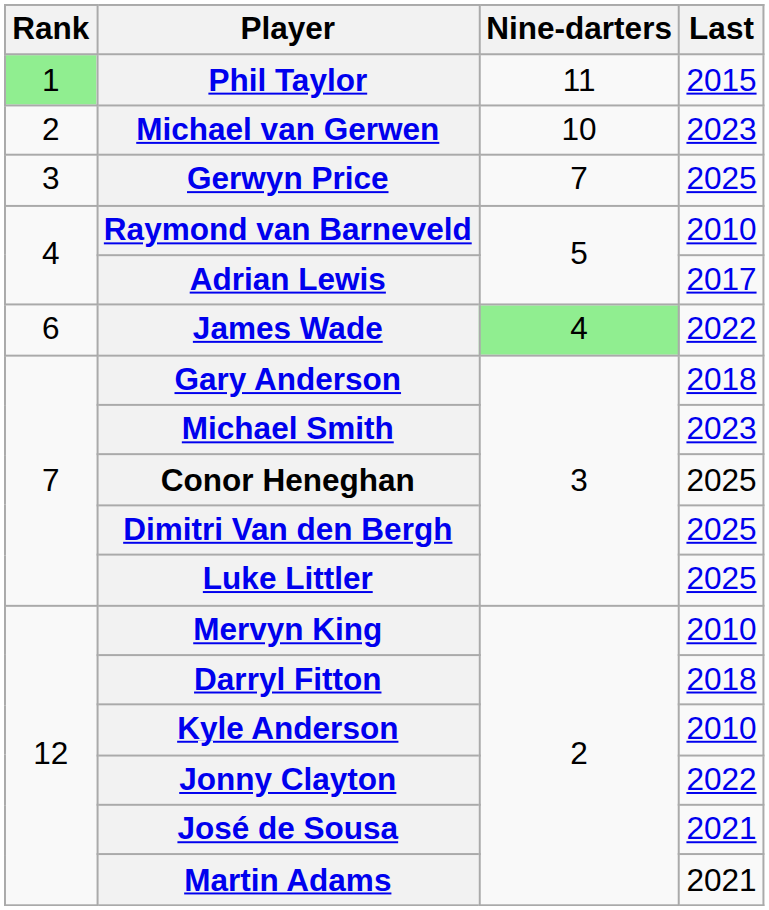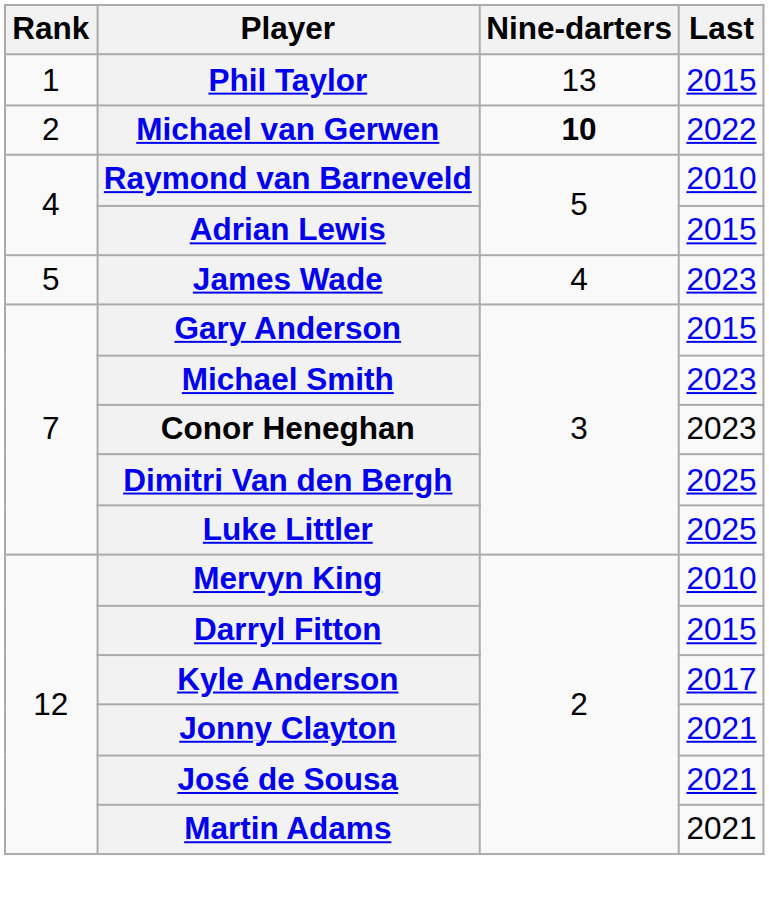Phil Taylor | Rank: lightgreen background -> no background
Phil Taylor | Nine-darters: 11 -> 13
Michael van Gerwen | Nine-darters: normal -> bold
Michael van Gerwen | Last: 2023 -> 2022
- row: 3 | Gerwyn Price | 7 | 2025
Adrian Lewis | Last: 2017 -> 2015
James Wade | Rank: 6 -> 5
James Wade | Nine-darters: lightgreen background -> no background
James Wade | Last: 2022 -> 2023
Gary Anderson | Last: 2018 -> 2015
Conor Heneghan | Last: 2025 -> 2023
Darryl Fitton | Last: 2018 -> 2015
Kyle Anderson | Last: 2010 -> 2017
Jonny Clayton | Last: 2022 -> 2021
